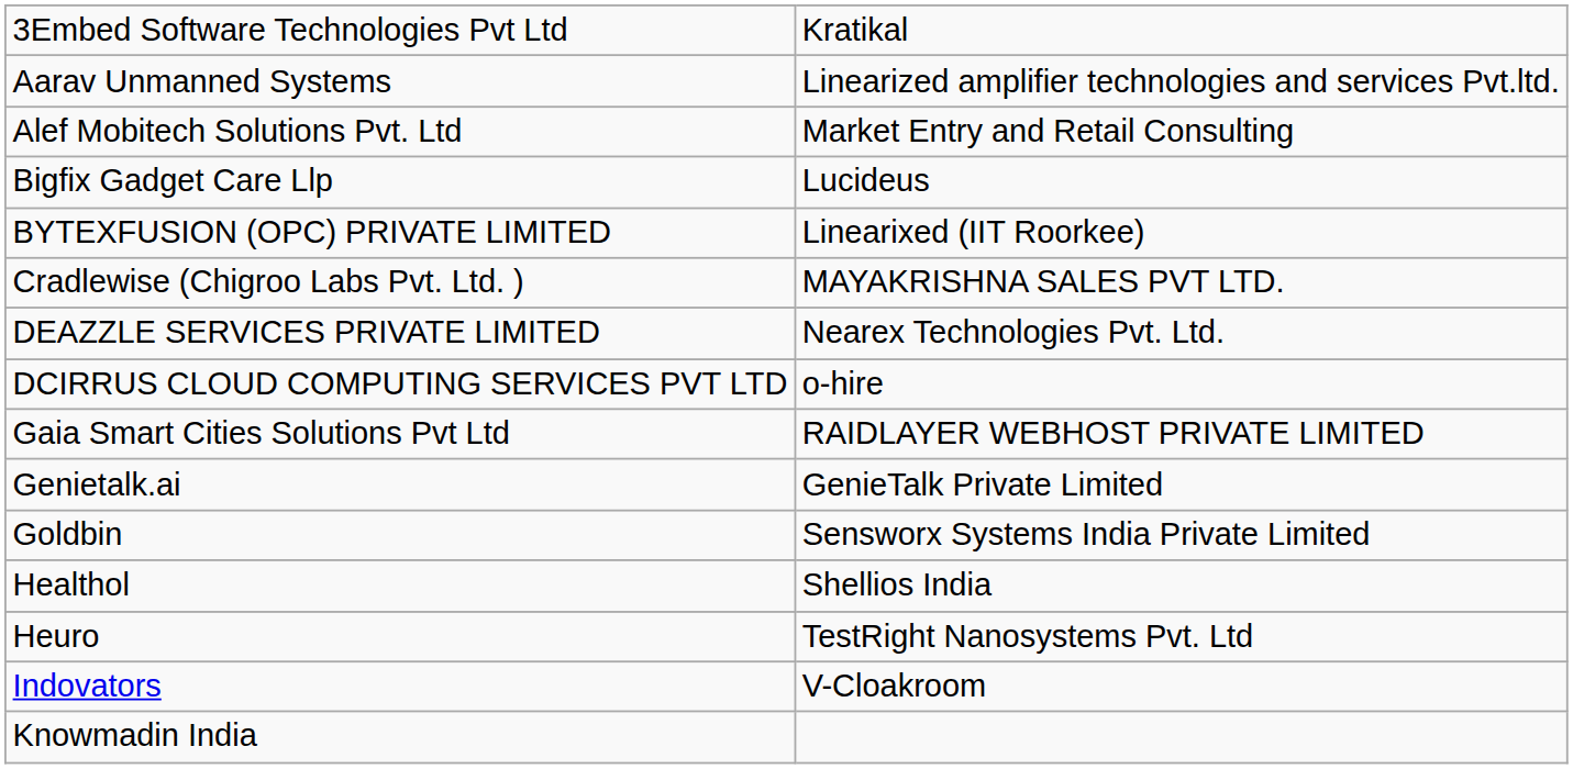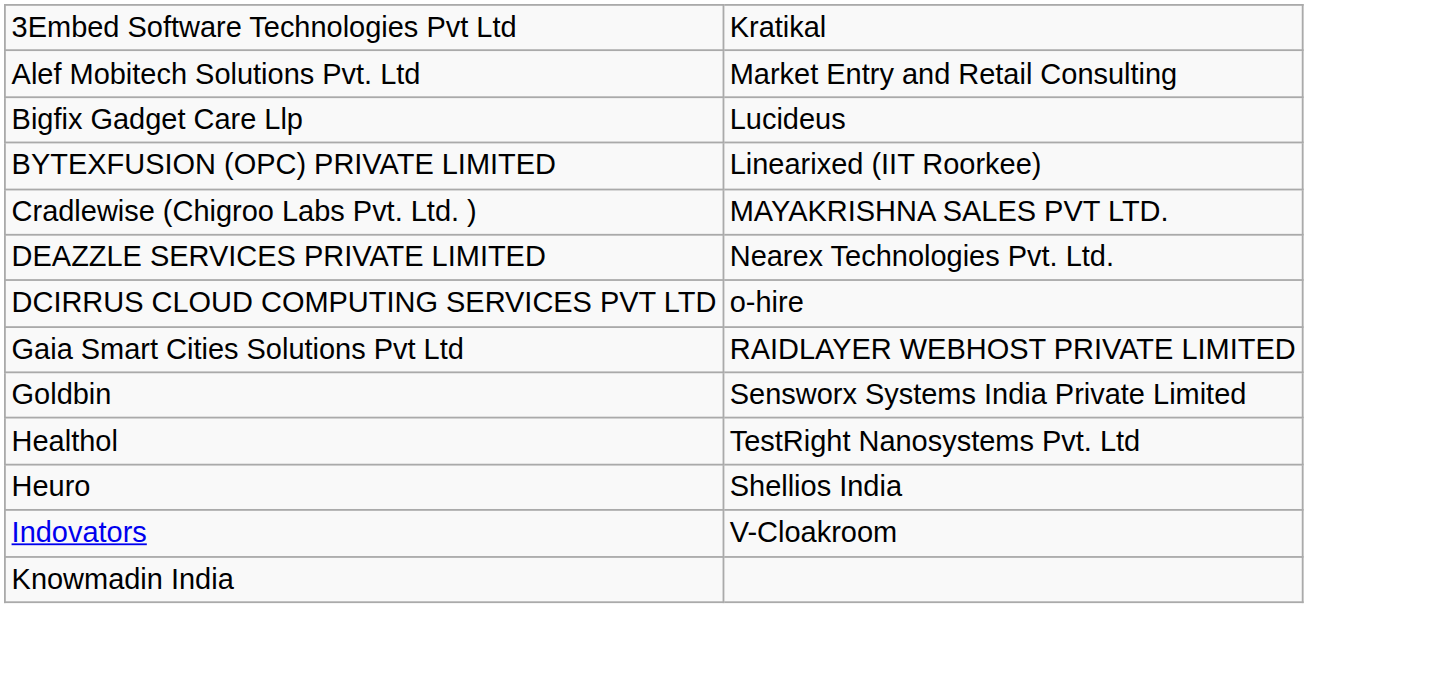- row: Aarav Unmanned Systems | Linearized amplifier technologies and services Pvt.ltd.
- row: Genietalk.ai | GenieTalk Private Limited
Healthol | column 2: Shellios India -> TestRight Nanosystems Pvt. Ltd
Heuro | column 2: TestRight Nanosystems Pvt. Ltd -> Shellios India
